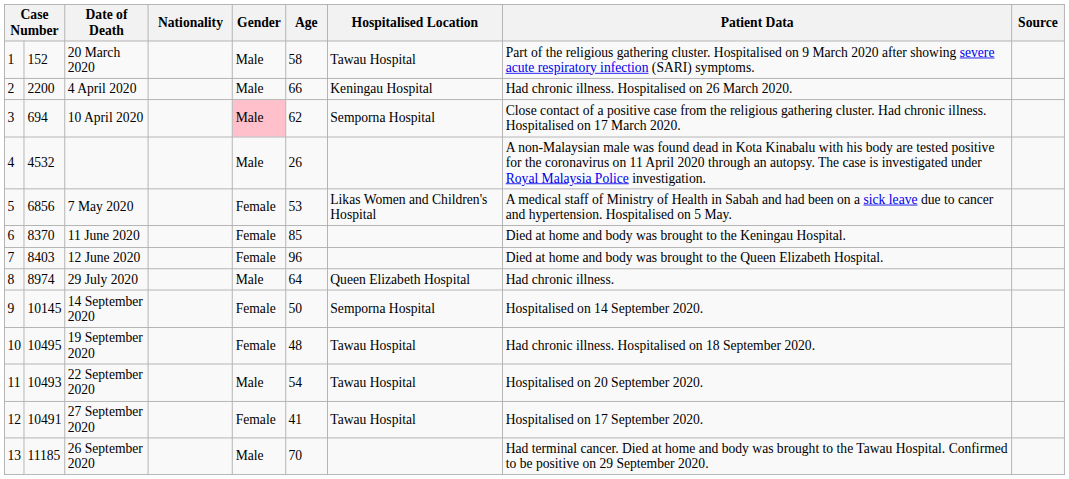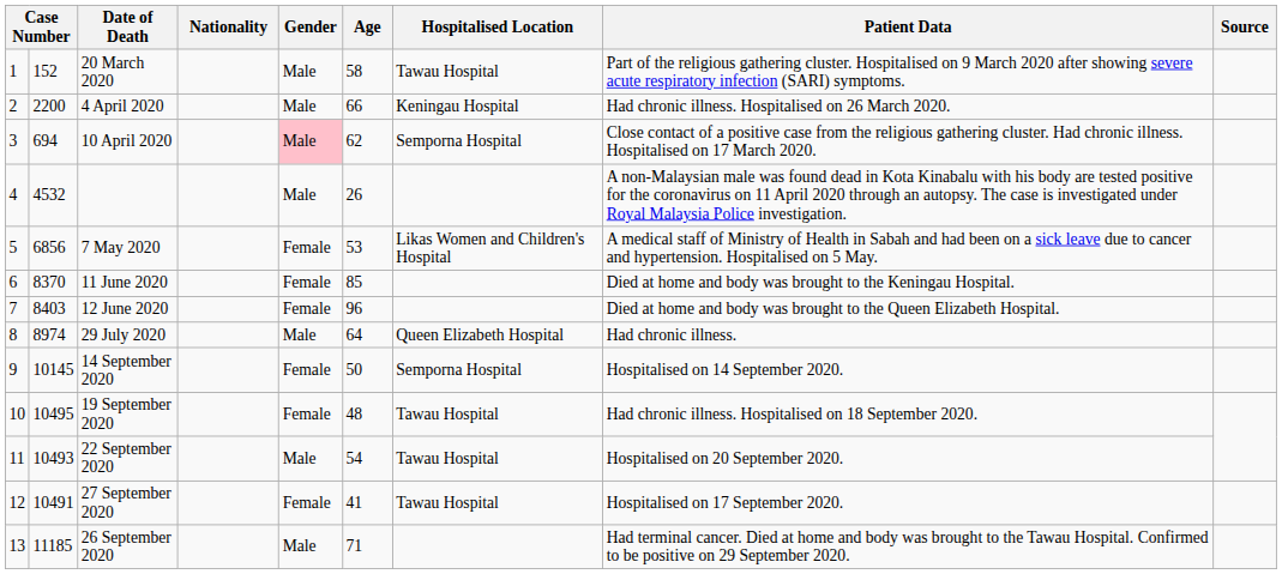26 September 2020 | Age: 70 -> 71
